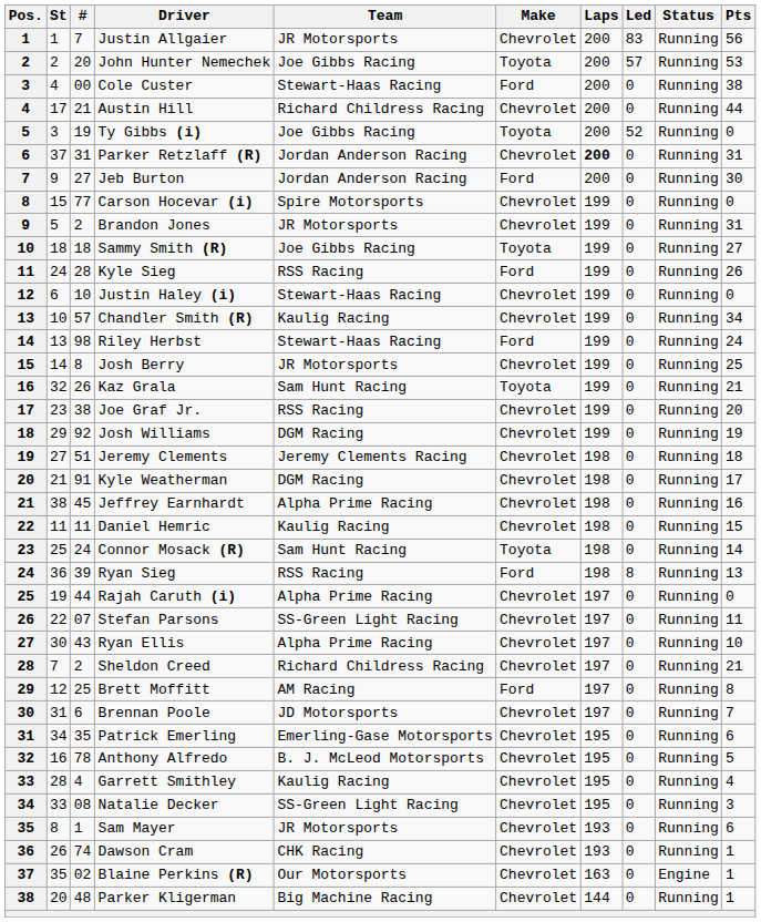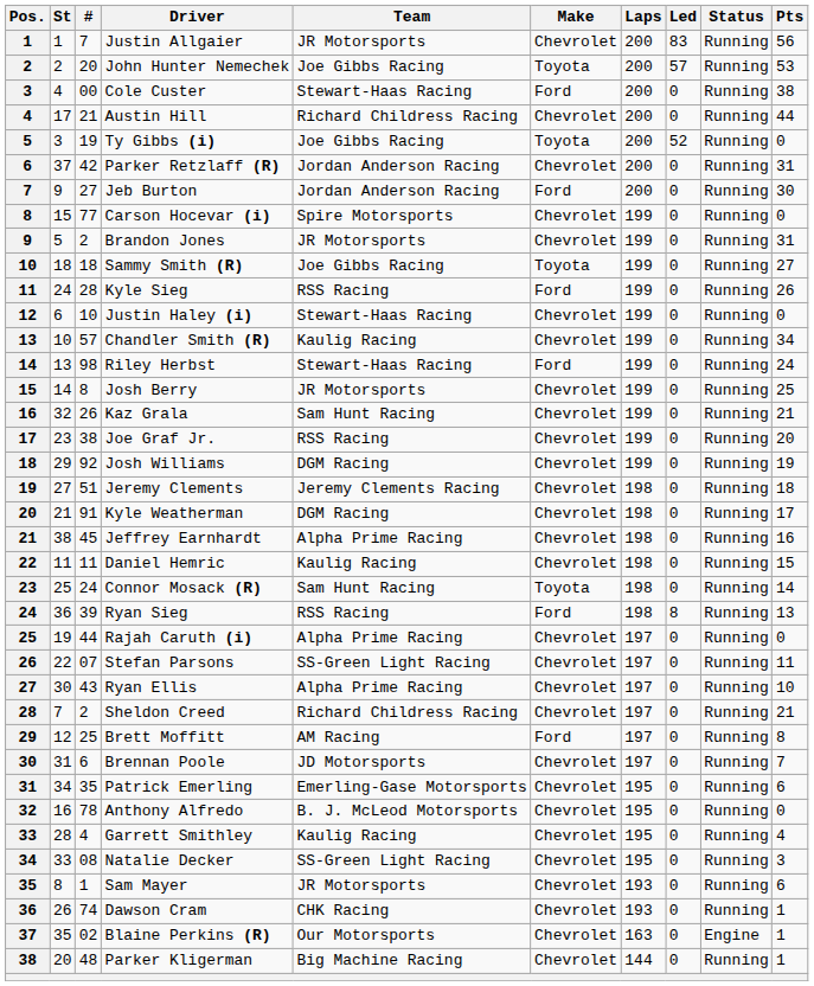Parker Retzlaff (R) | #: 31 -> 42
Parker Retzlaff (R) | Laps: bold -> normal
Kaz Grala | Make: Toyota -> Chevrolet
Anthony Alfredo | Pts: 5 -> 0
